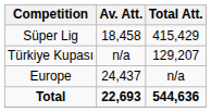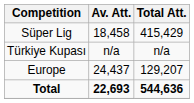Türkiye Kupası | Total Att.: 129,207 -> n/a
Europe | Total Att.: n/a -> 129,207
